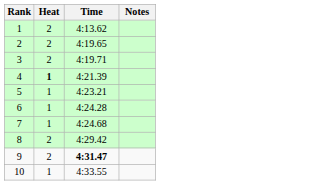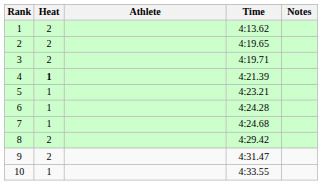+ column: Athlete
9 | Time: bold -> normal
